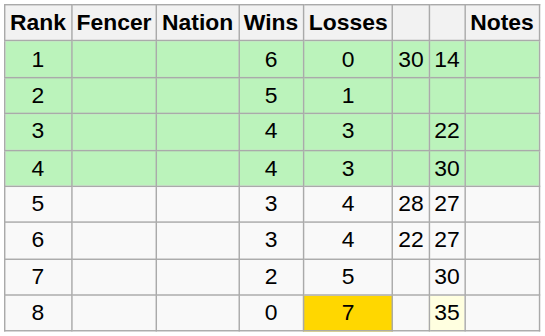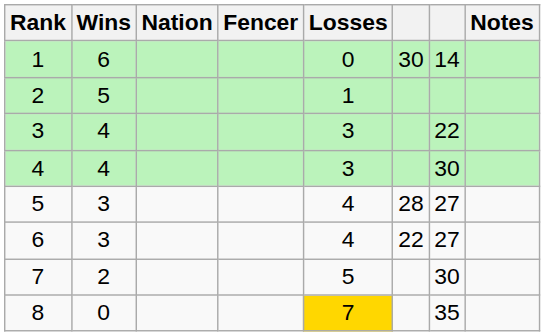columns swapped: Fencer <-> Wins
8 | column 7: lightyellow background -> no background
